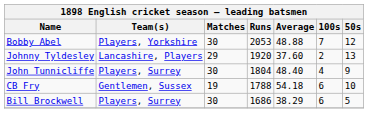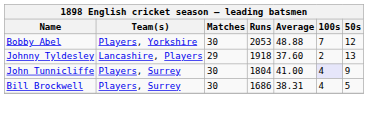Johnny Tyldesley | Runs: 1920 -> 1918
John Tunnicliffe | Average: 48.40 -> 41.00
John Tunnicliffe | 100s: no background -> lavender background
- row: CB Fry | Gentlemen, Sussex | 19 | 1788 | 54.18 | 6 | 10
Bill Brockwell | Average: 38.29 -> 38.31
Bill Brockwell | 100s: 6 -> 4
